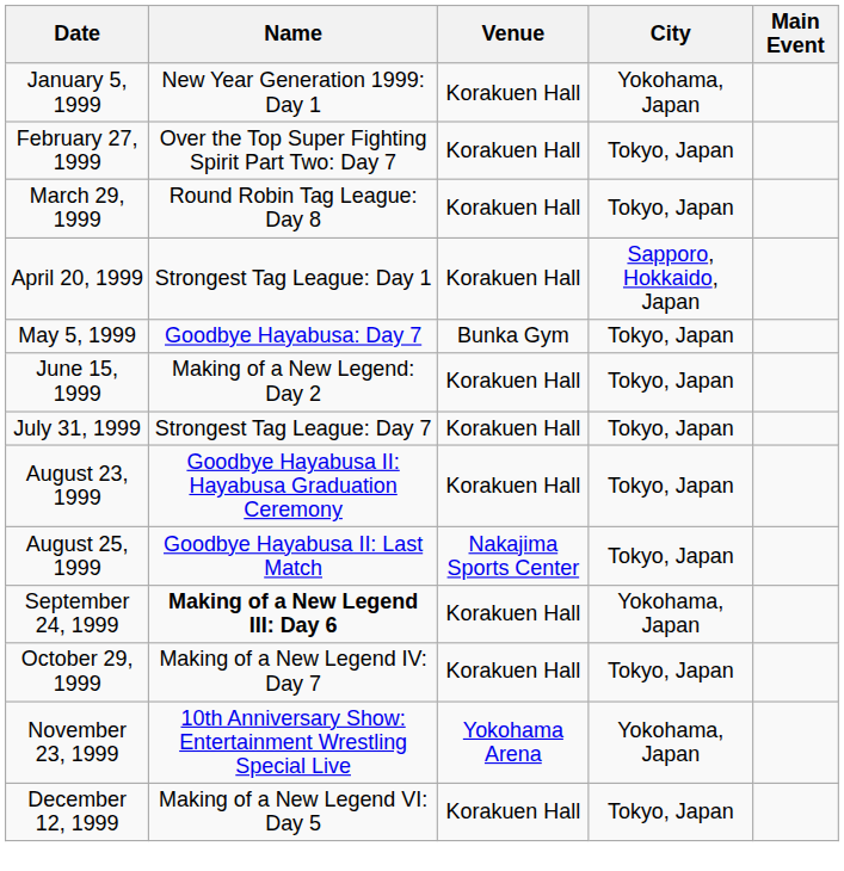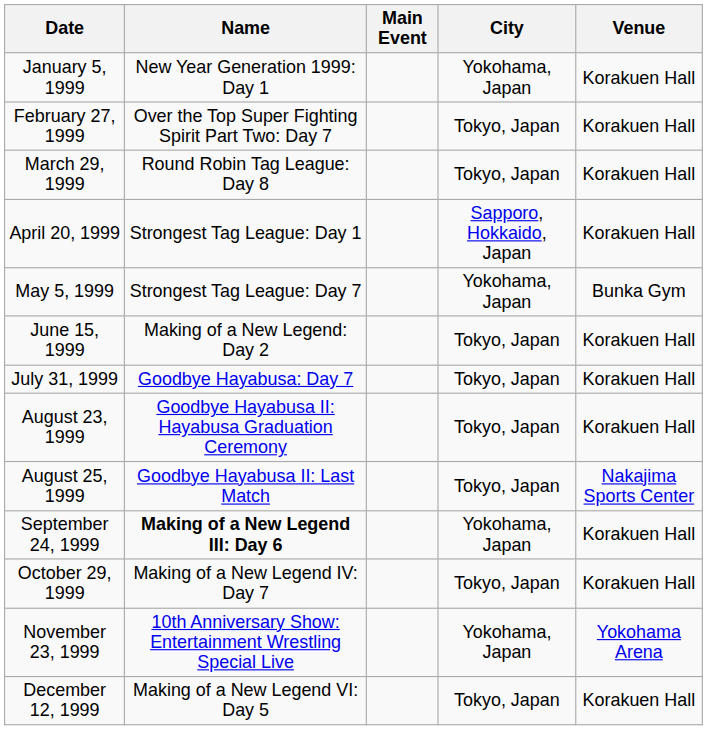columns swapped: Venue <-> Main Event
May 5, 1999 | Name: Goodbye Hayabusa: Day 7 -> Strongest Tag League: Day 7
May 5, 1999 | City: Tokyo, Japan -> Yokohama, Japan
July 31, 1999 | Name: Strongest Tag League: Day 7 -> Goodbye Hayabusa: Day 7
